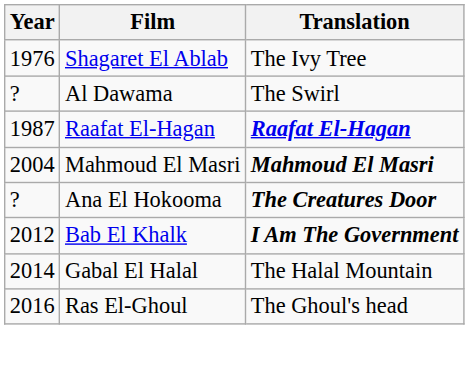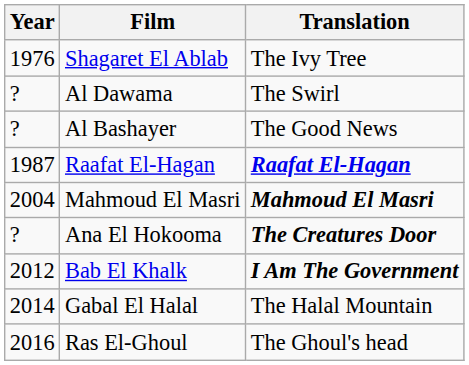+ row: ? | Al Bashayer | The Good News
